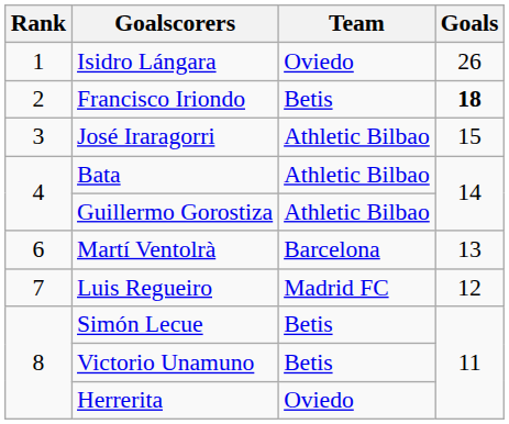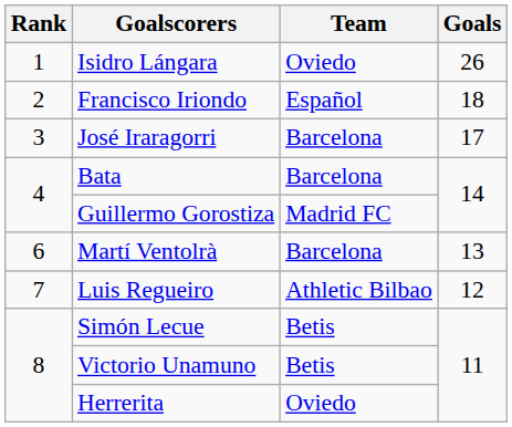Francisco Iriondo | Team: Betis -> Español
Francisco Iriondo | Goals: bold -> normal
José Iraragorri | Team: Athletic Bilbao -> Barcelona
José Iraragorri | Goals: 15 -> 17
Bata | Team: Athletic Bilbao -> Barcelona
Guillermo Gorostiza | Team: Athletic Bilbao -> Madrid FC
Luis Regueiro | Team: Madrid FC -> Athletic Bilbao
